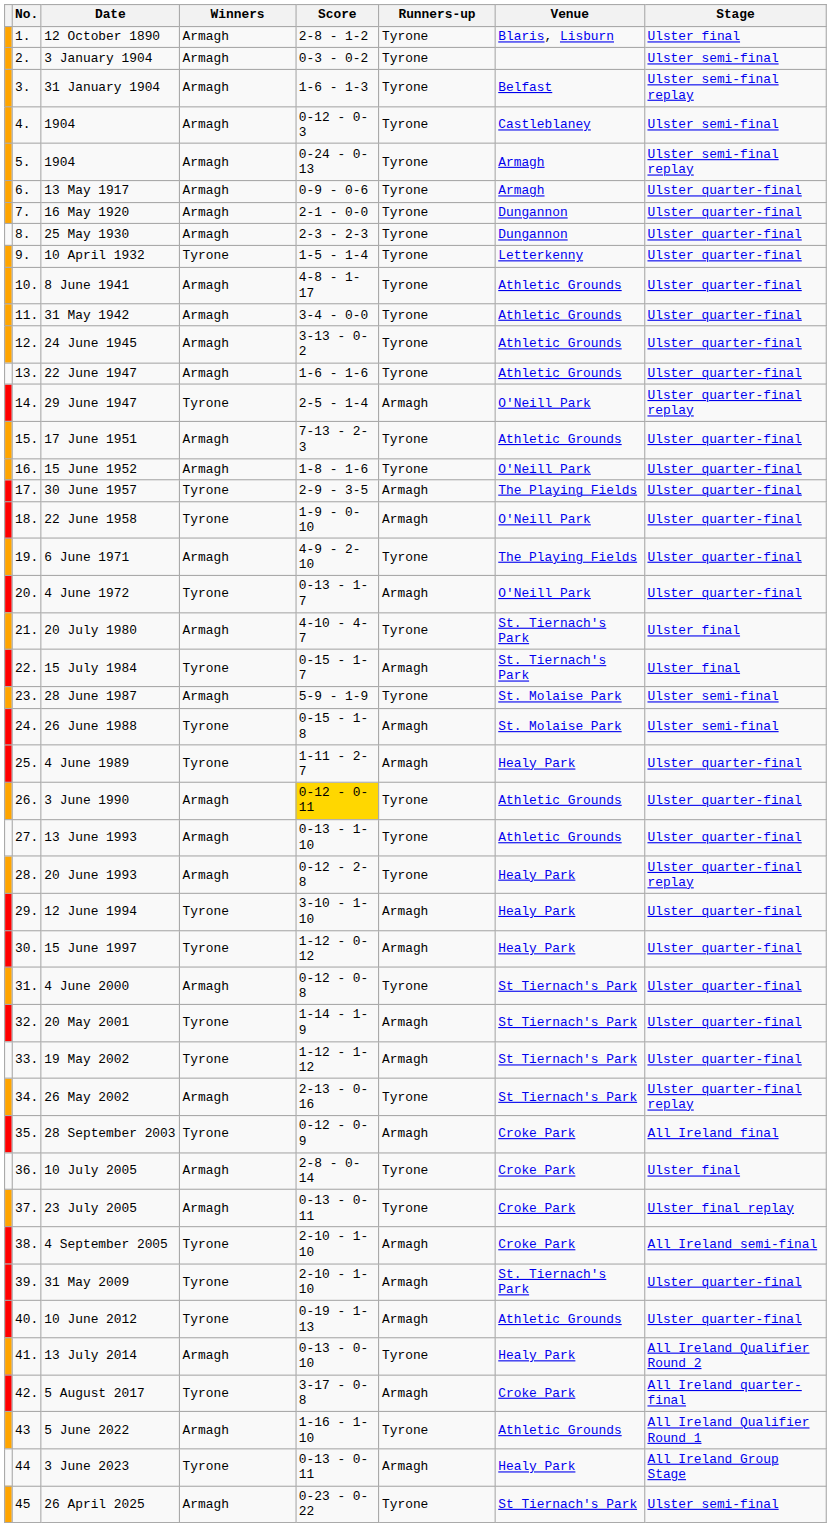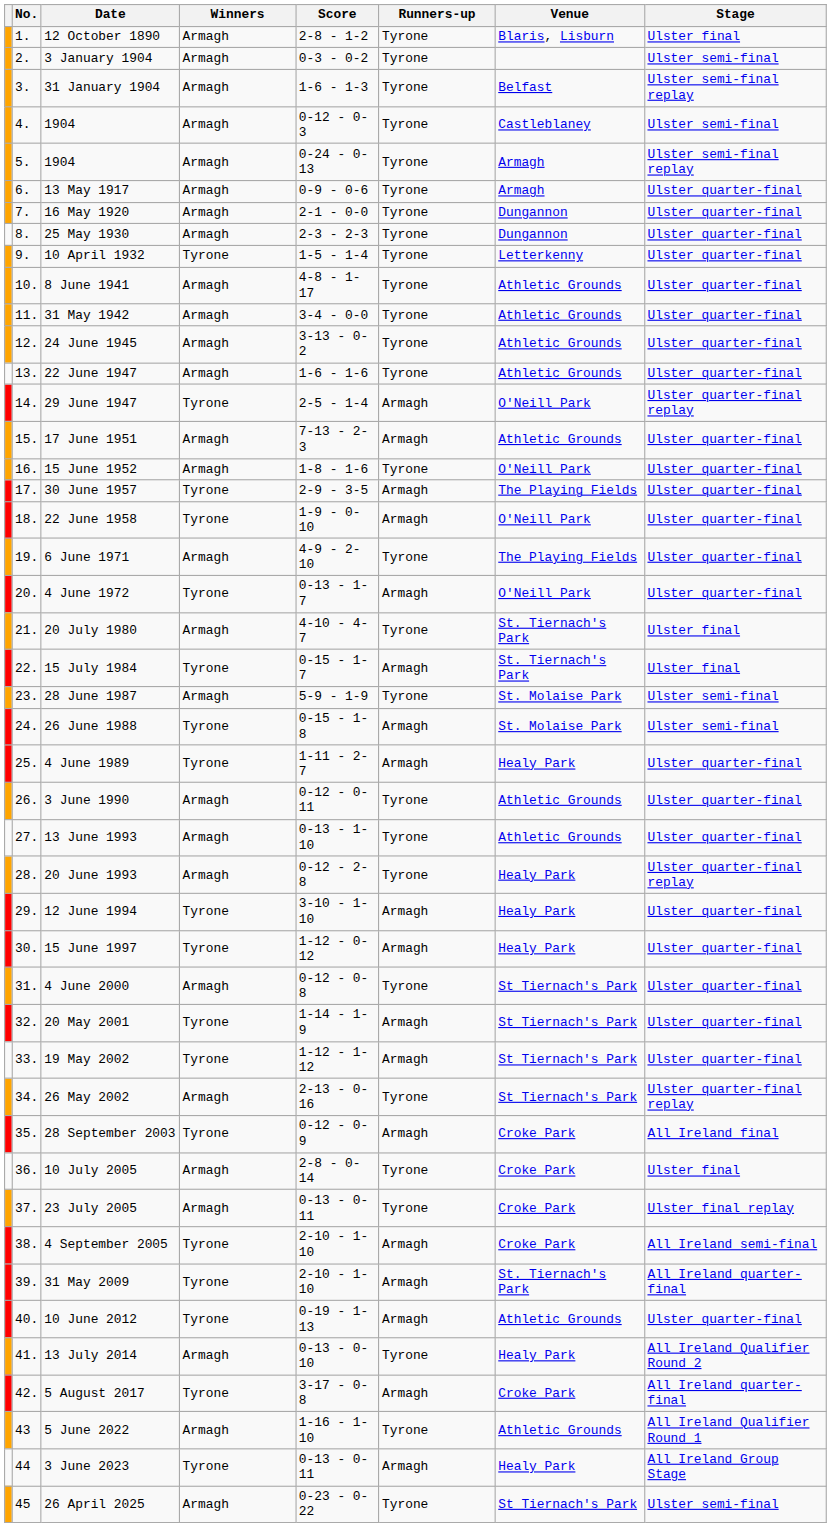17 June 1951 | Runners-up: Tyrone -> Armagh
3 June 1990 | Score: gold background -> no background
31 May 2009 | Stage: Ulster quarter-final -> All Ireland quarter-final
